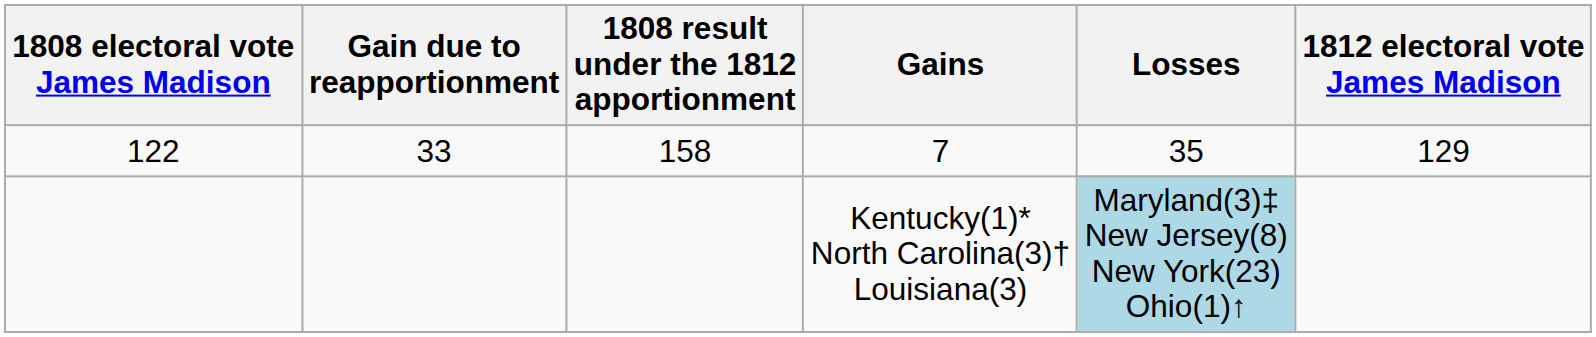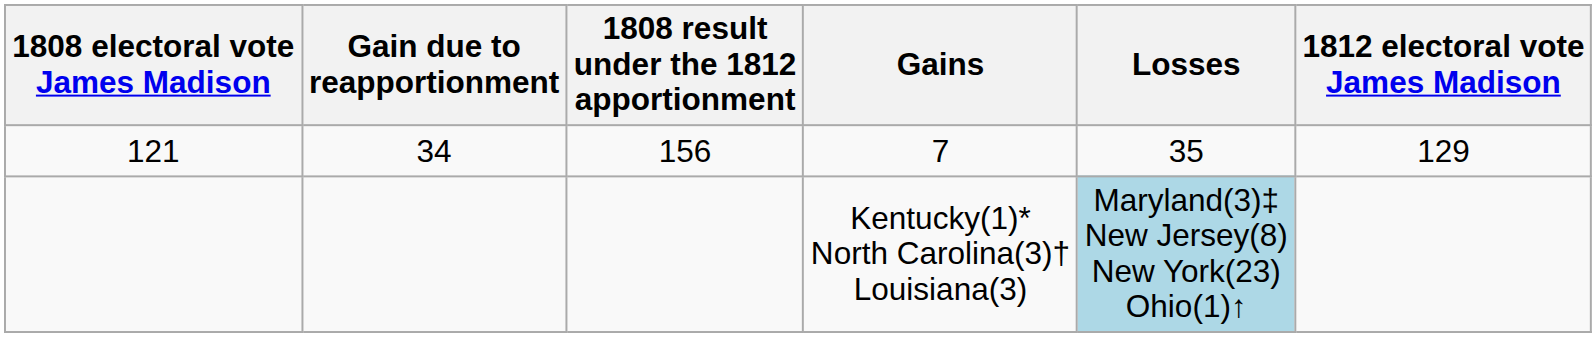7 | 1808 electoral vote James Madison: 122 -> 121
7 | Gain due to reapportionment: 33 -> 34
7 | 1808 result under the 1812 apportionment: 158 -> 156
